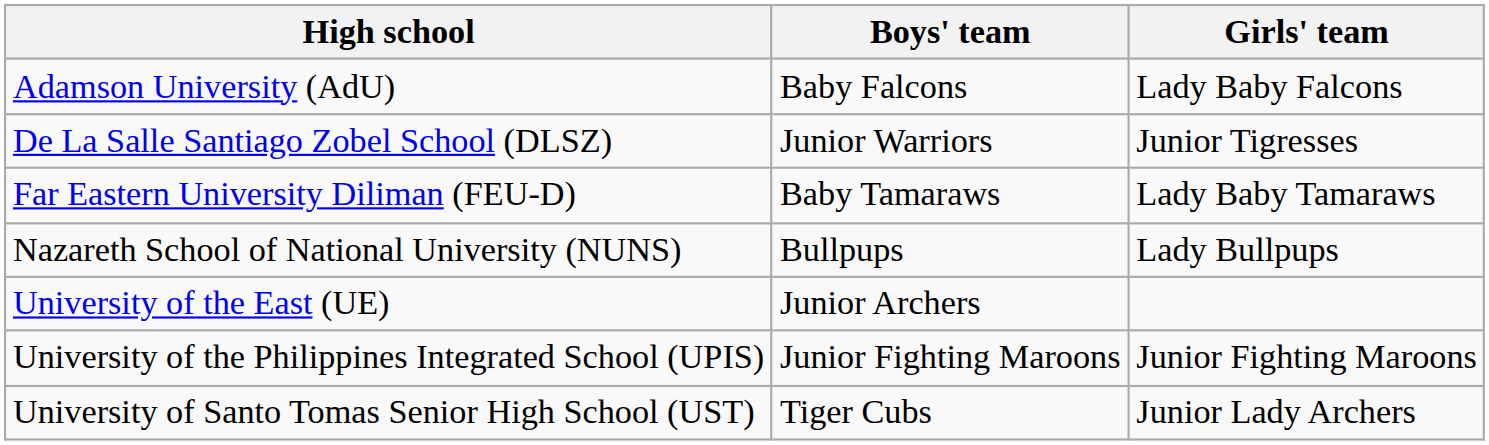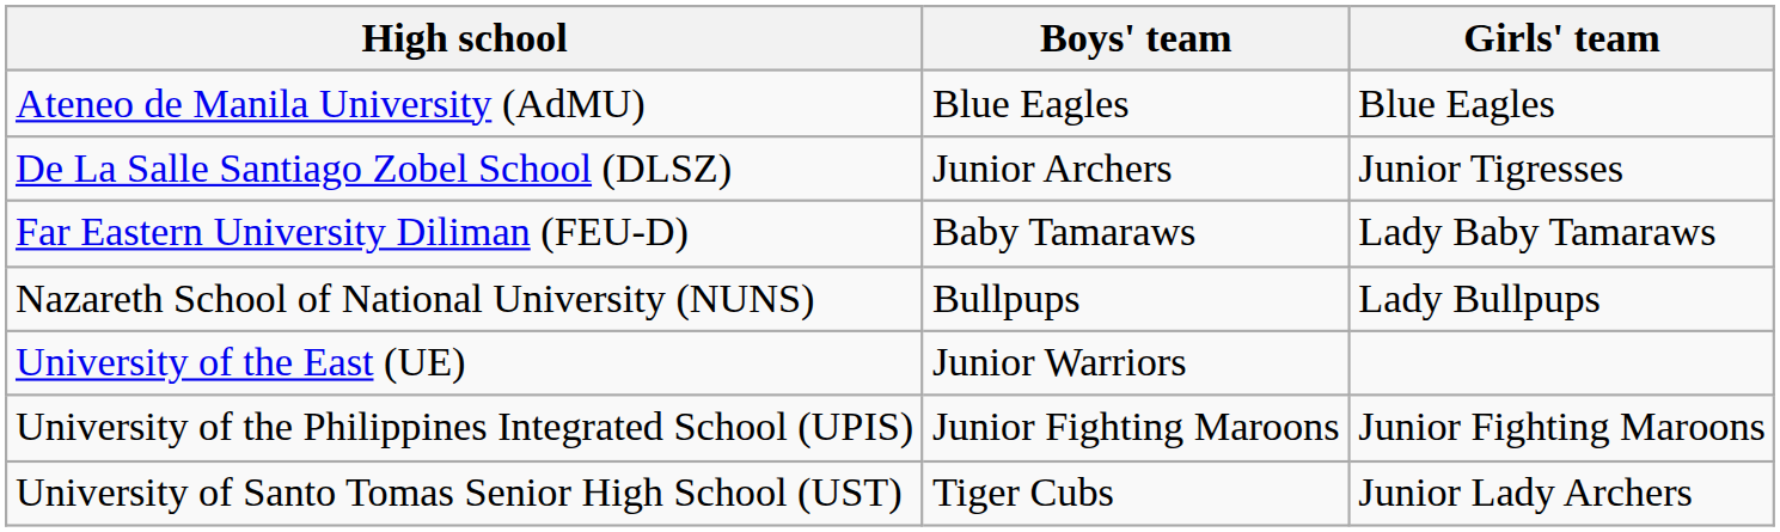- row: Adamson University (AdU) | Baby Falcons | Lady Baby Falcons
+ row: Ateneo de Manila University (AdMU) | Blue Eagles | Blue Eagles
De La Salle Santiago Zobel School (DLSZ) | Boys' team: Junior Warriors -> Junior Archers
University of the East (UE) | Boys' team: Junior Archers -> Junior Warriors
